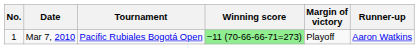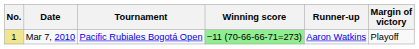columns swapped: Margin of victory <-> Runner-up
Mar 7, 2010 | No.: no background -> khaki background
